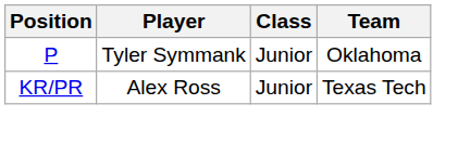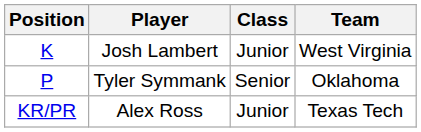+ row: K | Josh Lambert | Junior | West Virginia
Tyler Symmank | Class: Junior -> Senior
